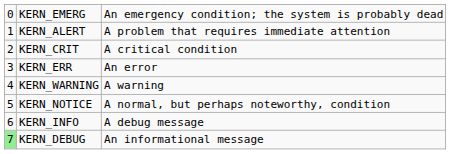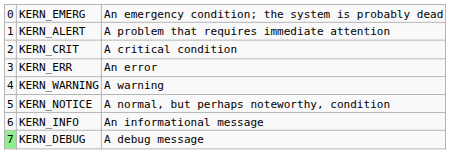KERN_INFO | column 3: A debug message -> An informational message
KERN_DEBUG | column 3: An informational message -> A debug message
